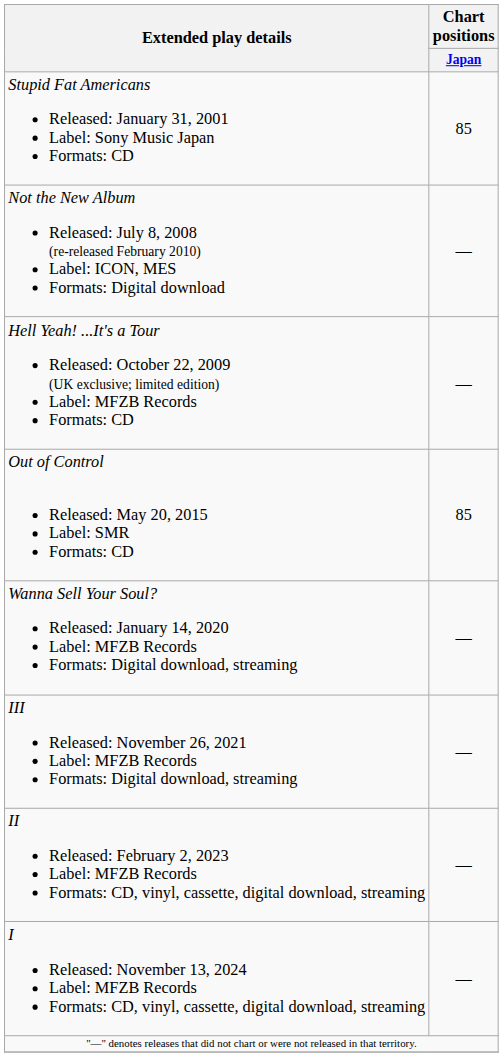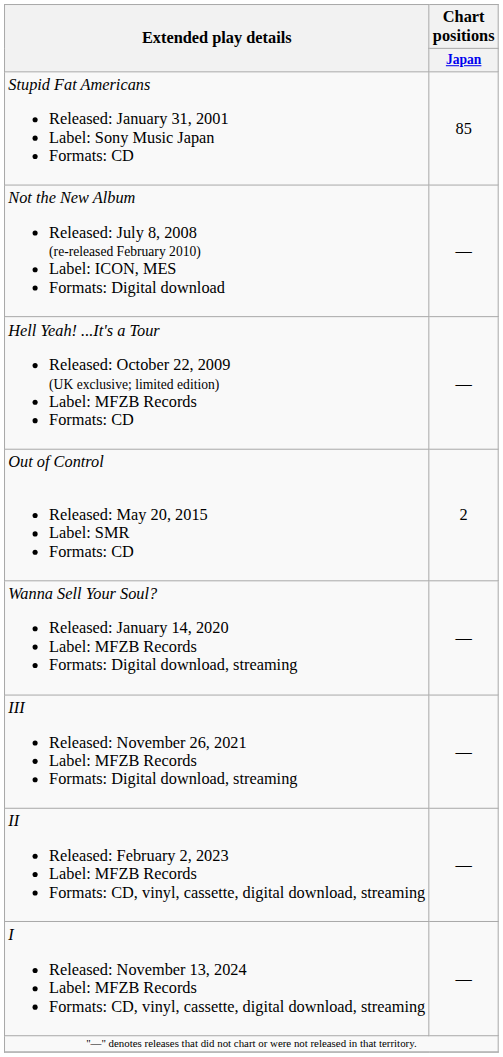Out of Control Released: May 20, 2015 Label: SMR Formats: CD | Chart positions / Japan: 85 -> 2
